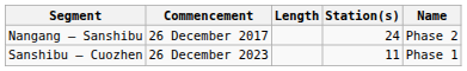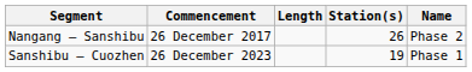Nangang — Sanshibu | Station(s): 24 -> 26
Sanshibu — Cuozhen | Station(s): 11 -> 19
